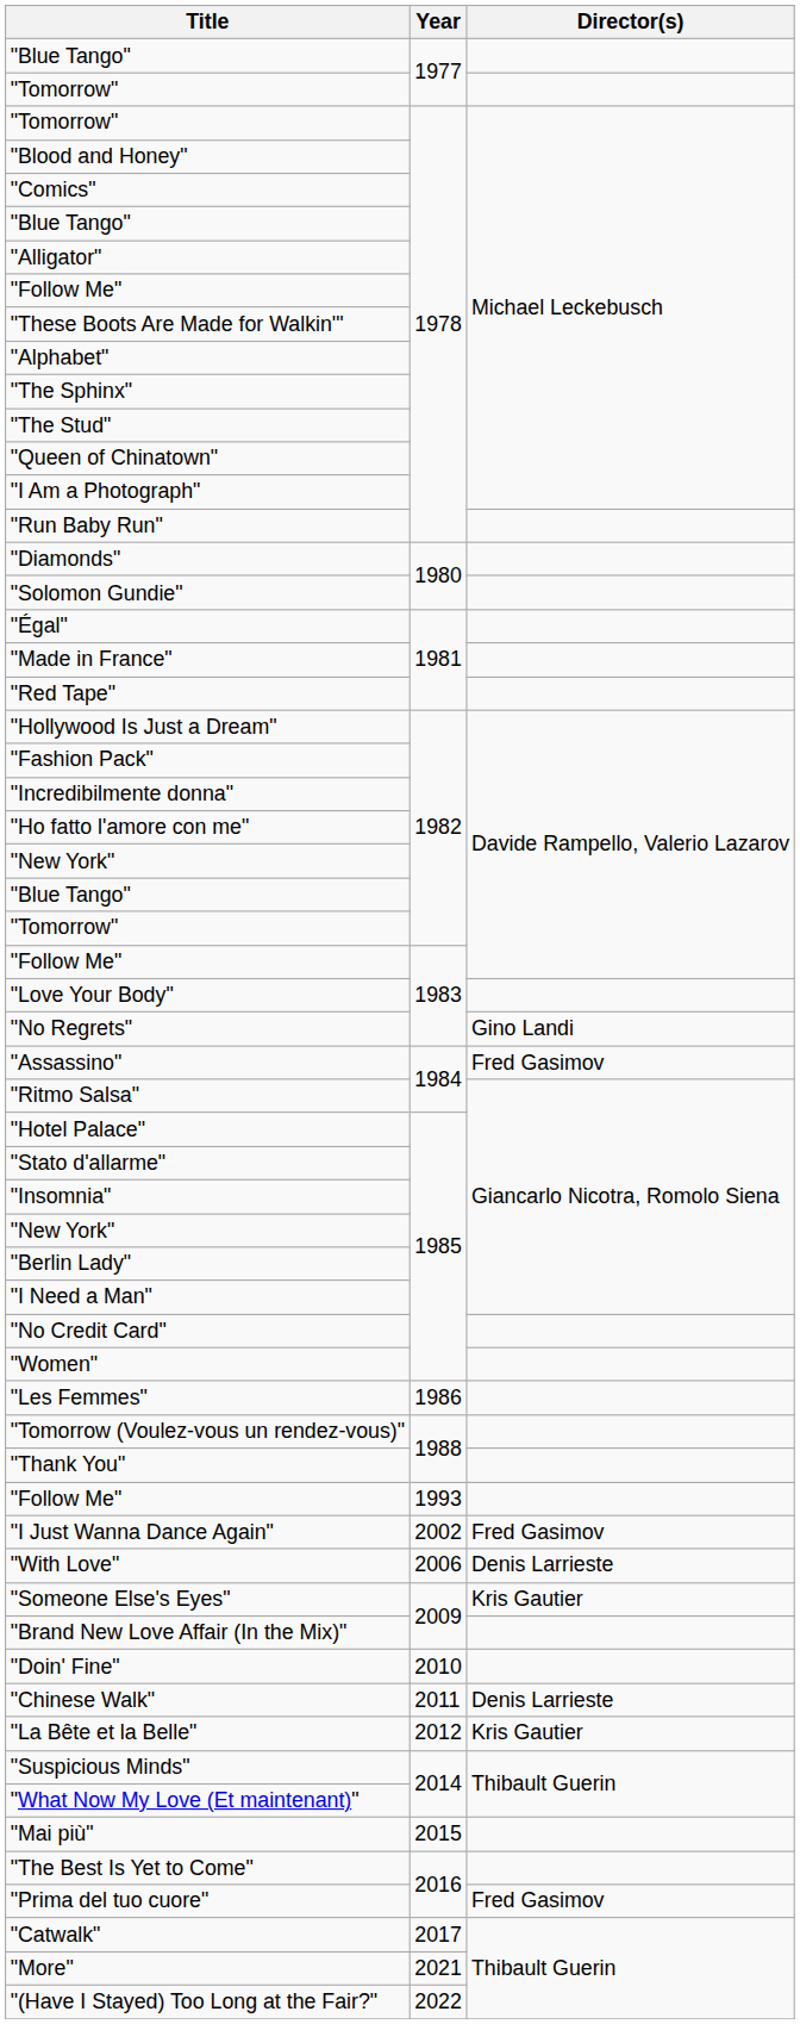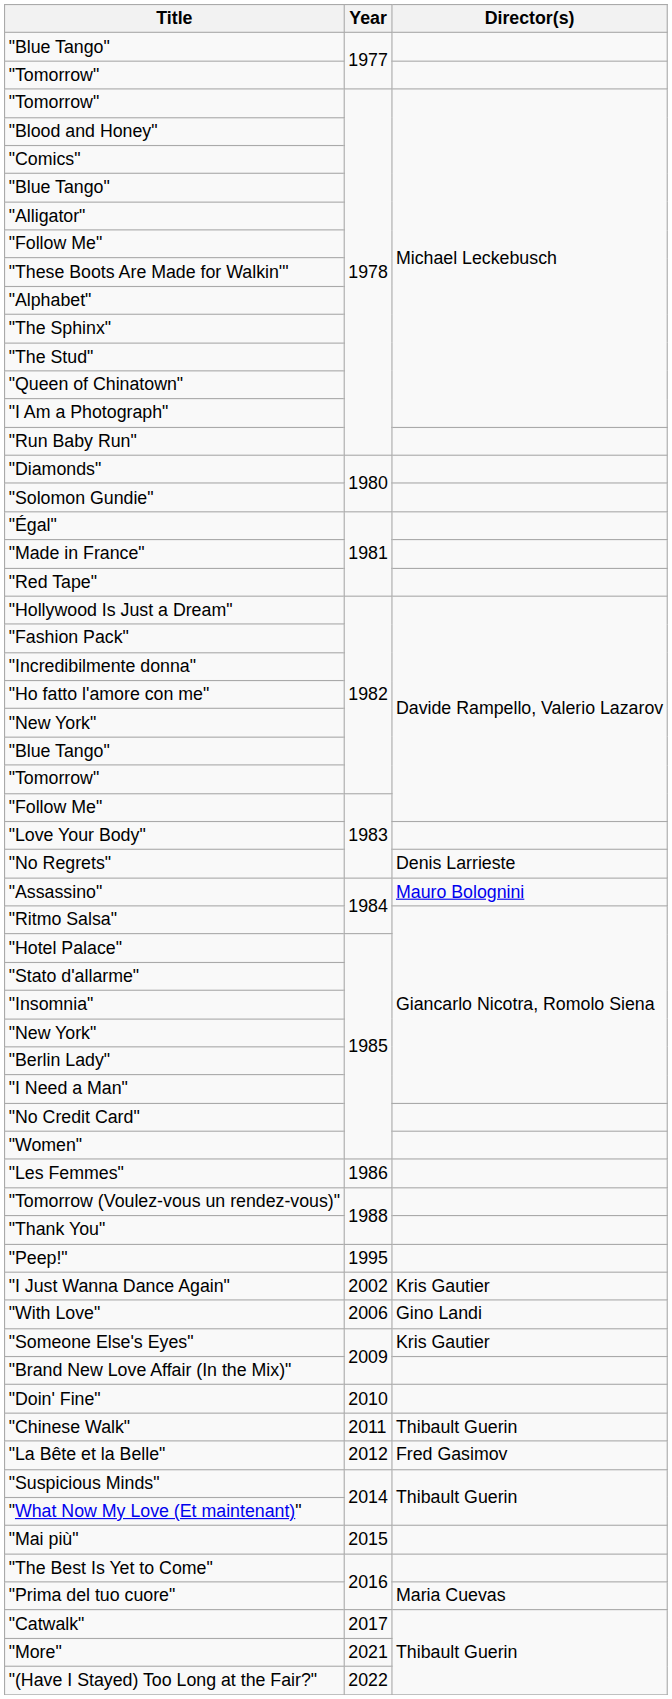"No Regrets" | Director(s): Gino Landi -> Denis Larrieste
"Assassino" | Director(s): Fred Gasimov -> Mauro Bolognini
- row: "Follow Me" | 1993
+ row: "Peep!" | 1995
"I Just Wanna Dance Again" | Director(s): Fred Gasimov -> Kris Gautier
"With Love" | Director(s): Denis Larrieste -> Gino Landi
"Chinese Walk" | Director(s): Denis Larrieste -> Thibault Guerin
"La Bête et la Belle" | Director(s): Kris Gautier -> Fred Gasimov
"Prima del tuo cuore" | Director(s): Fred Gasimov -> Maria Cuevas
